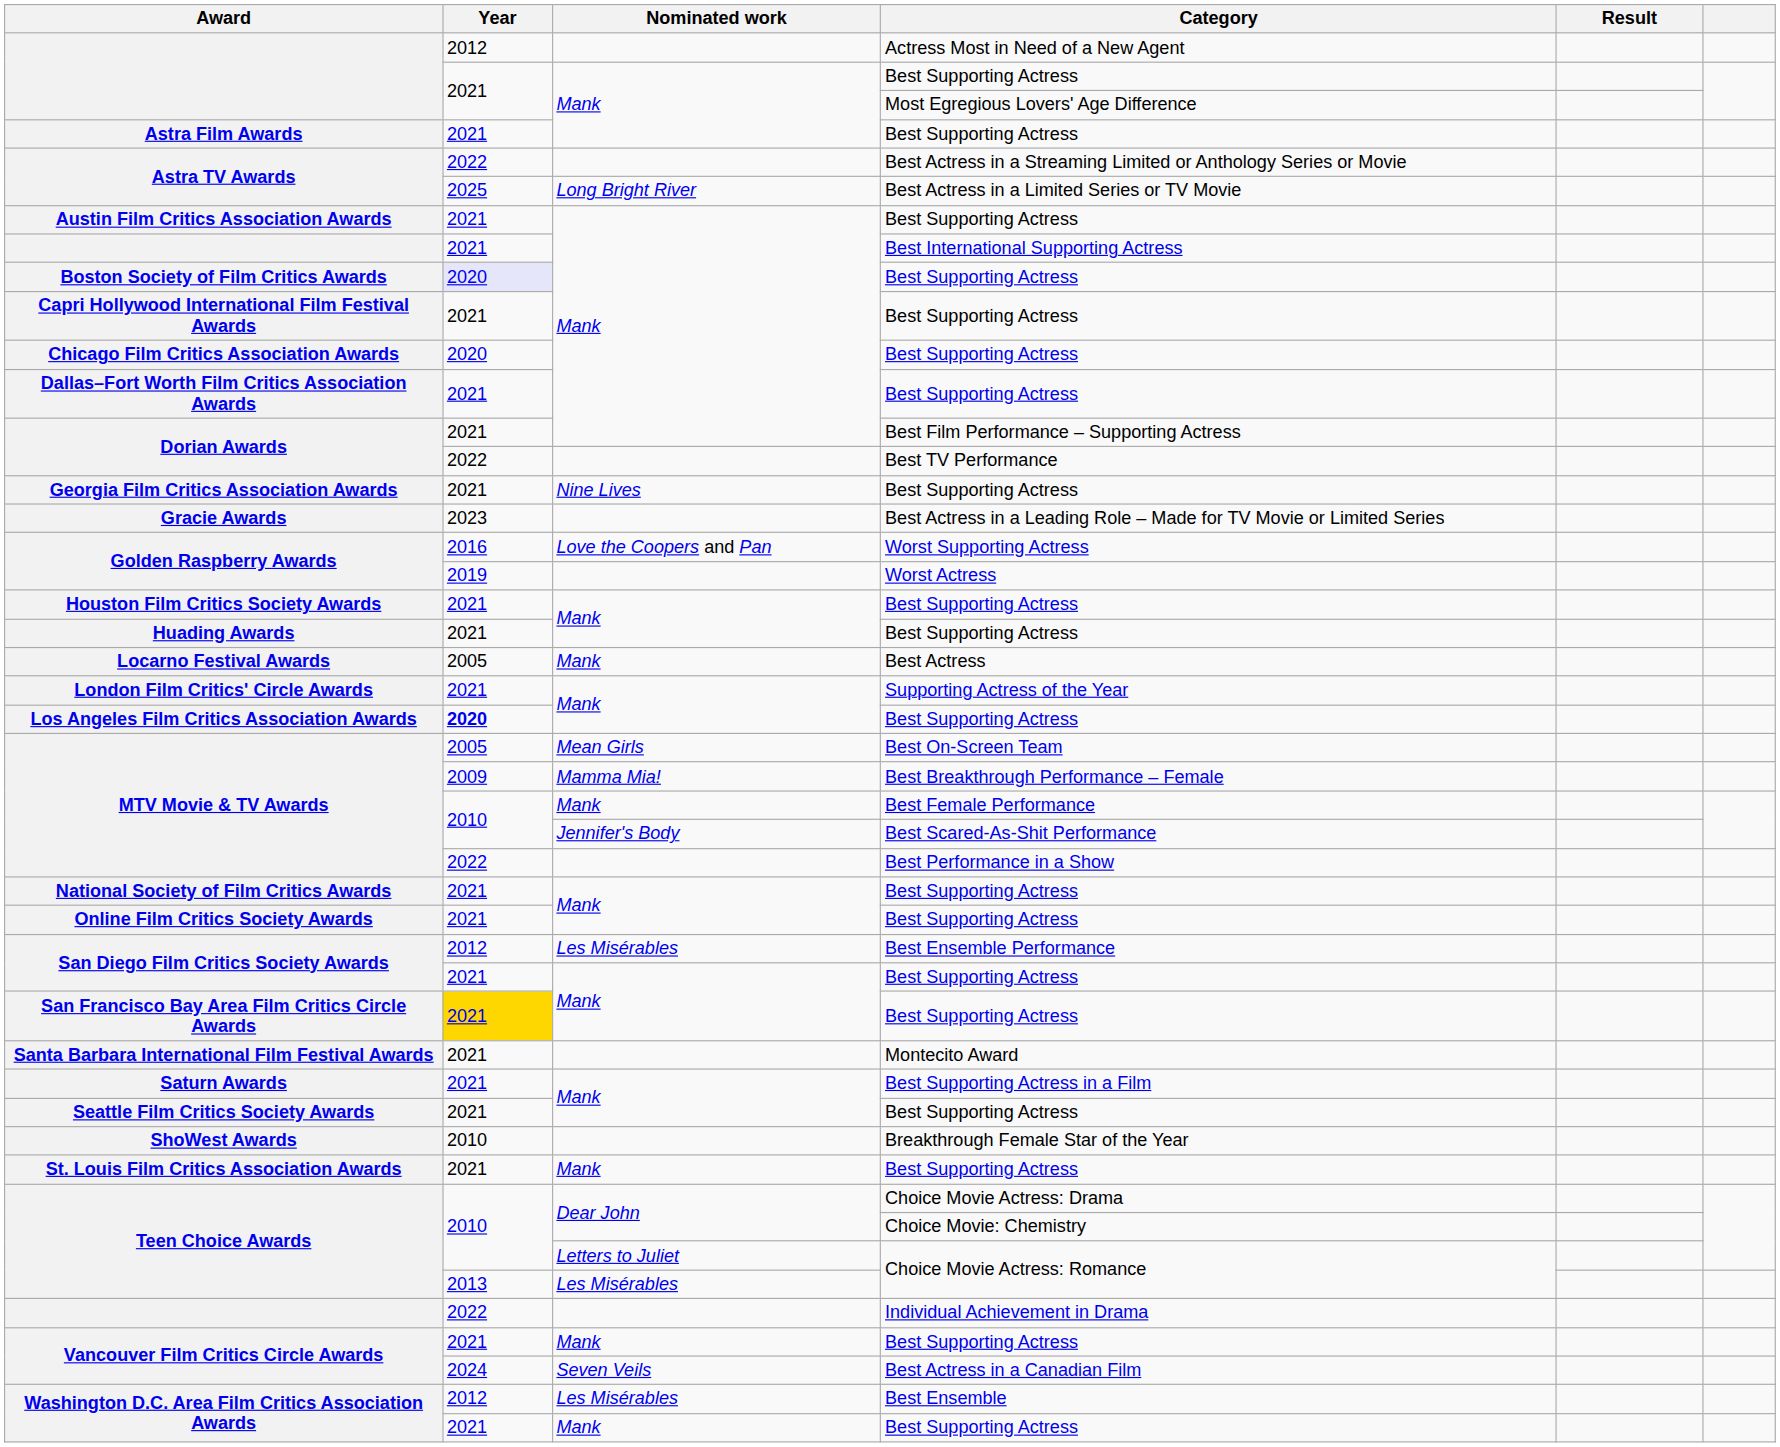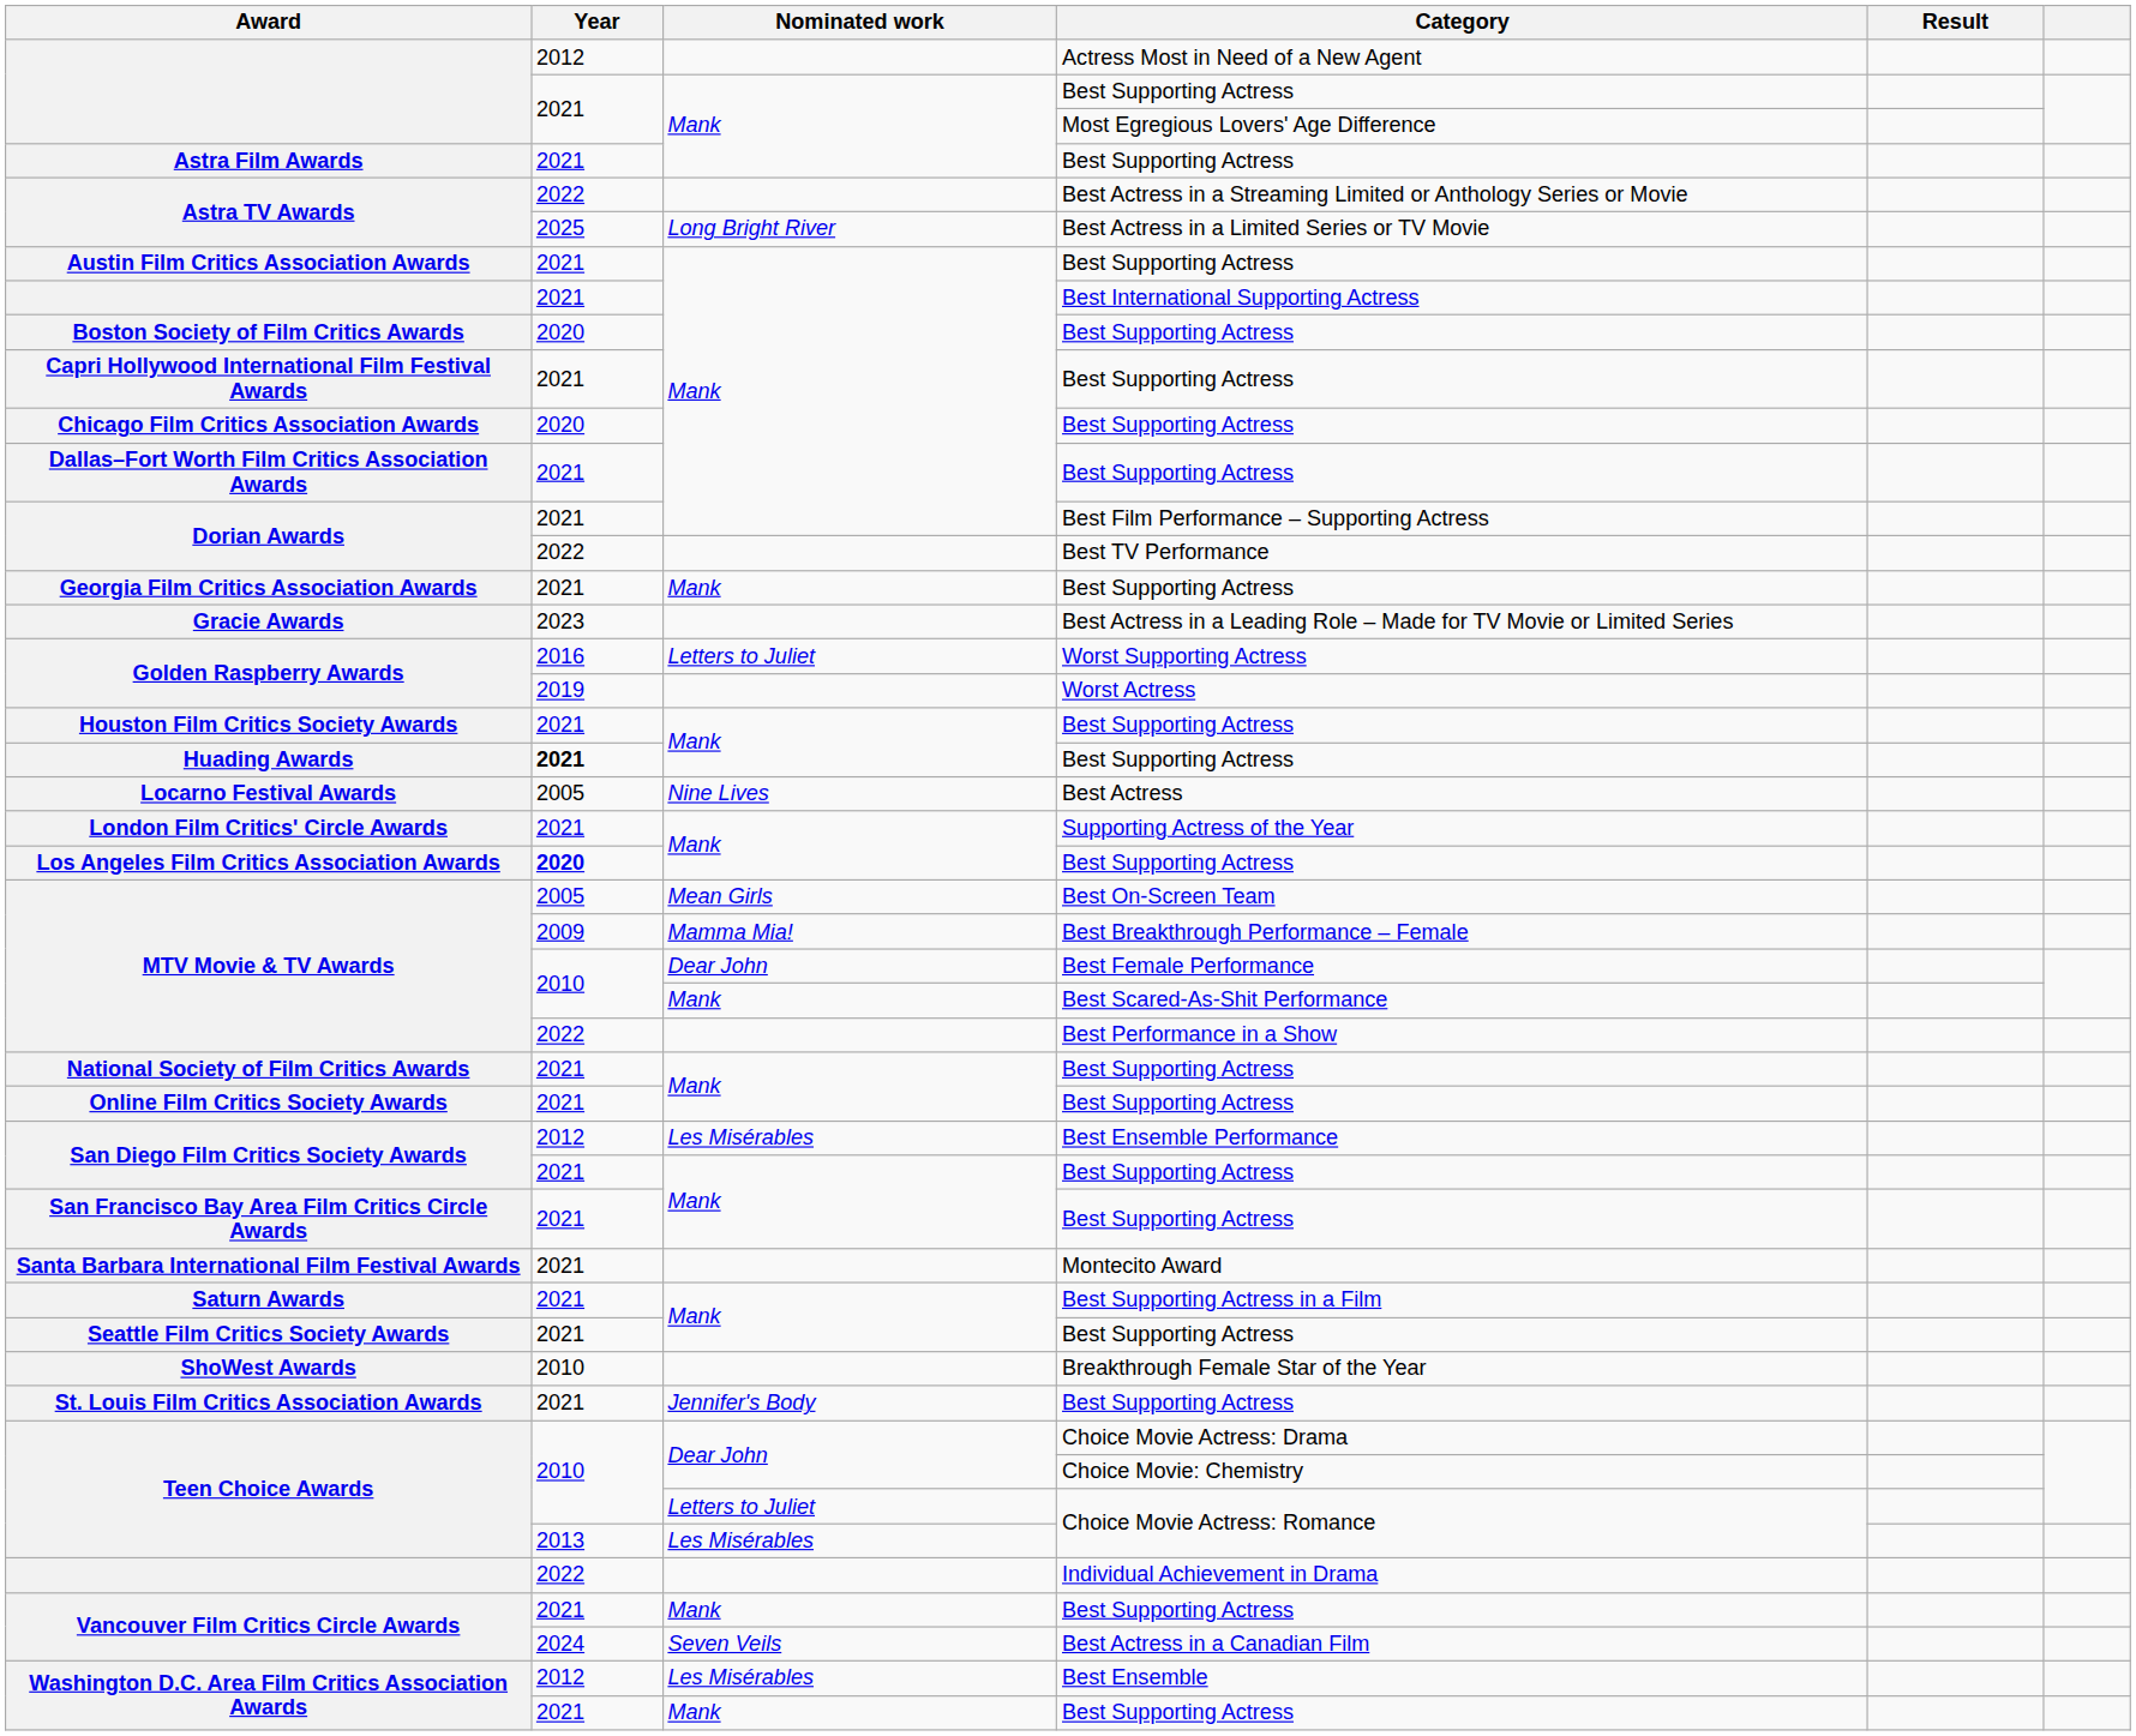Boston Society of Film Critics Awards | Year: lavender background -> no background
Georgia Film Critics Association Awards | Nominated work: Nine Lives -> Mank
Golden Raspberry Awards / Worst Supporting Actress | Nominated work: Love the Coopers and Pan -> Letters to Juliet
Huading Awards | Year: normal -> bold
Locarno Festival Awards | Nominated work: Mank -> Nine Lives
MTV Movie & TV Awards / Best Female Performance | Nominated work: Mank -> Dear John
MTV Movie & TV Awards / Best Scared-As-Shit Performance | Nominated work: Jennifer's Body -> Mank
San Francisco Bay Area Film Critics Circle Awards | Year: gold background -> no background
St. Louis Film Critics Association Awards | Nominated work: Mank -> Jennifer's Body
